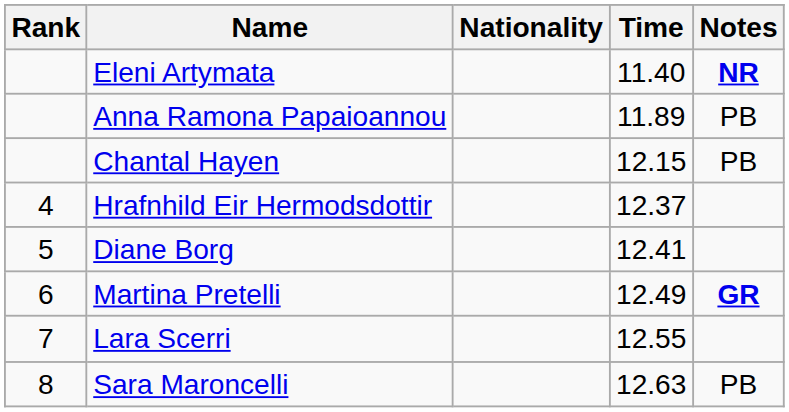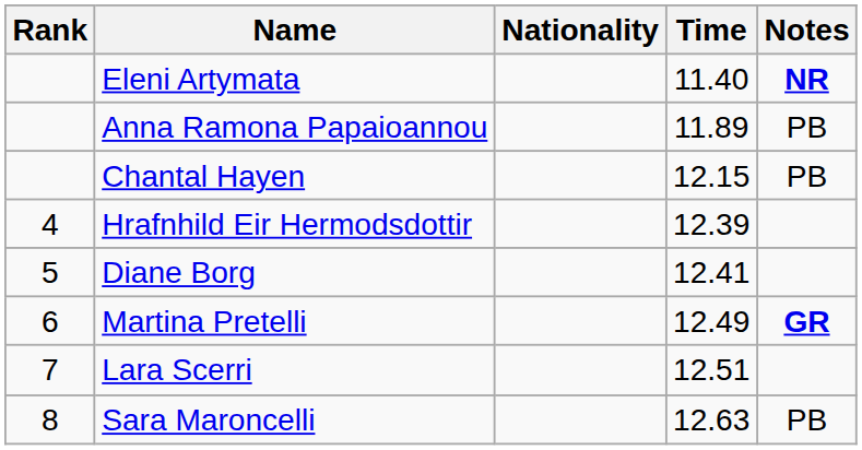Hrafnhild Eir Hermodsdottir | Time: 12.37 -> 12.39
Lara Scerri | Time: 12.55 -> 12.51
